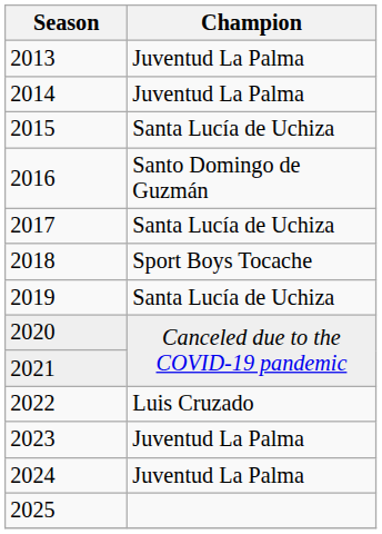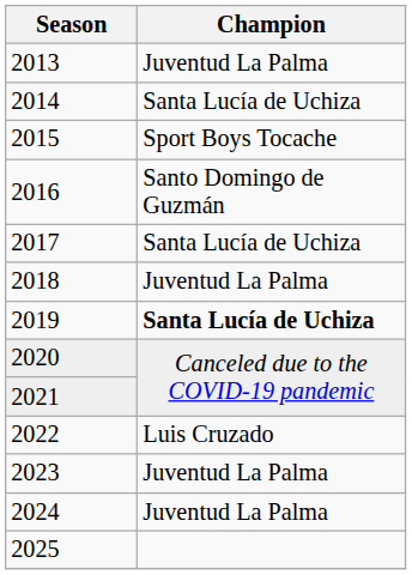2014 | Champion: Juventud La Palma -> Santa Lucía de Uchiza
2015 | Champion: Santa Lucía de Uchiza -> Sport Boys Tocache
2018 | Champion: Sport Boys Tocache -> Juventud La Palma
2019 | Champion: normal -> bold
